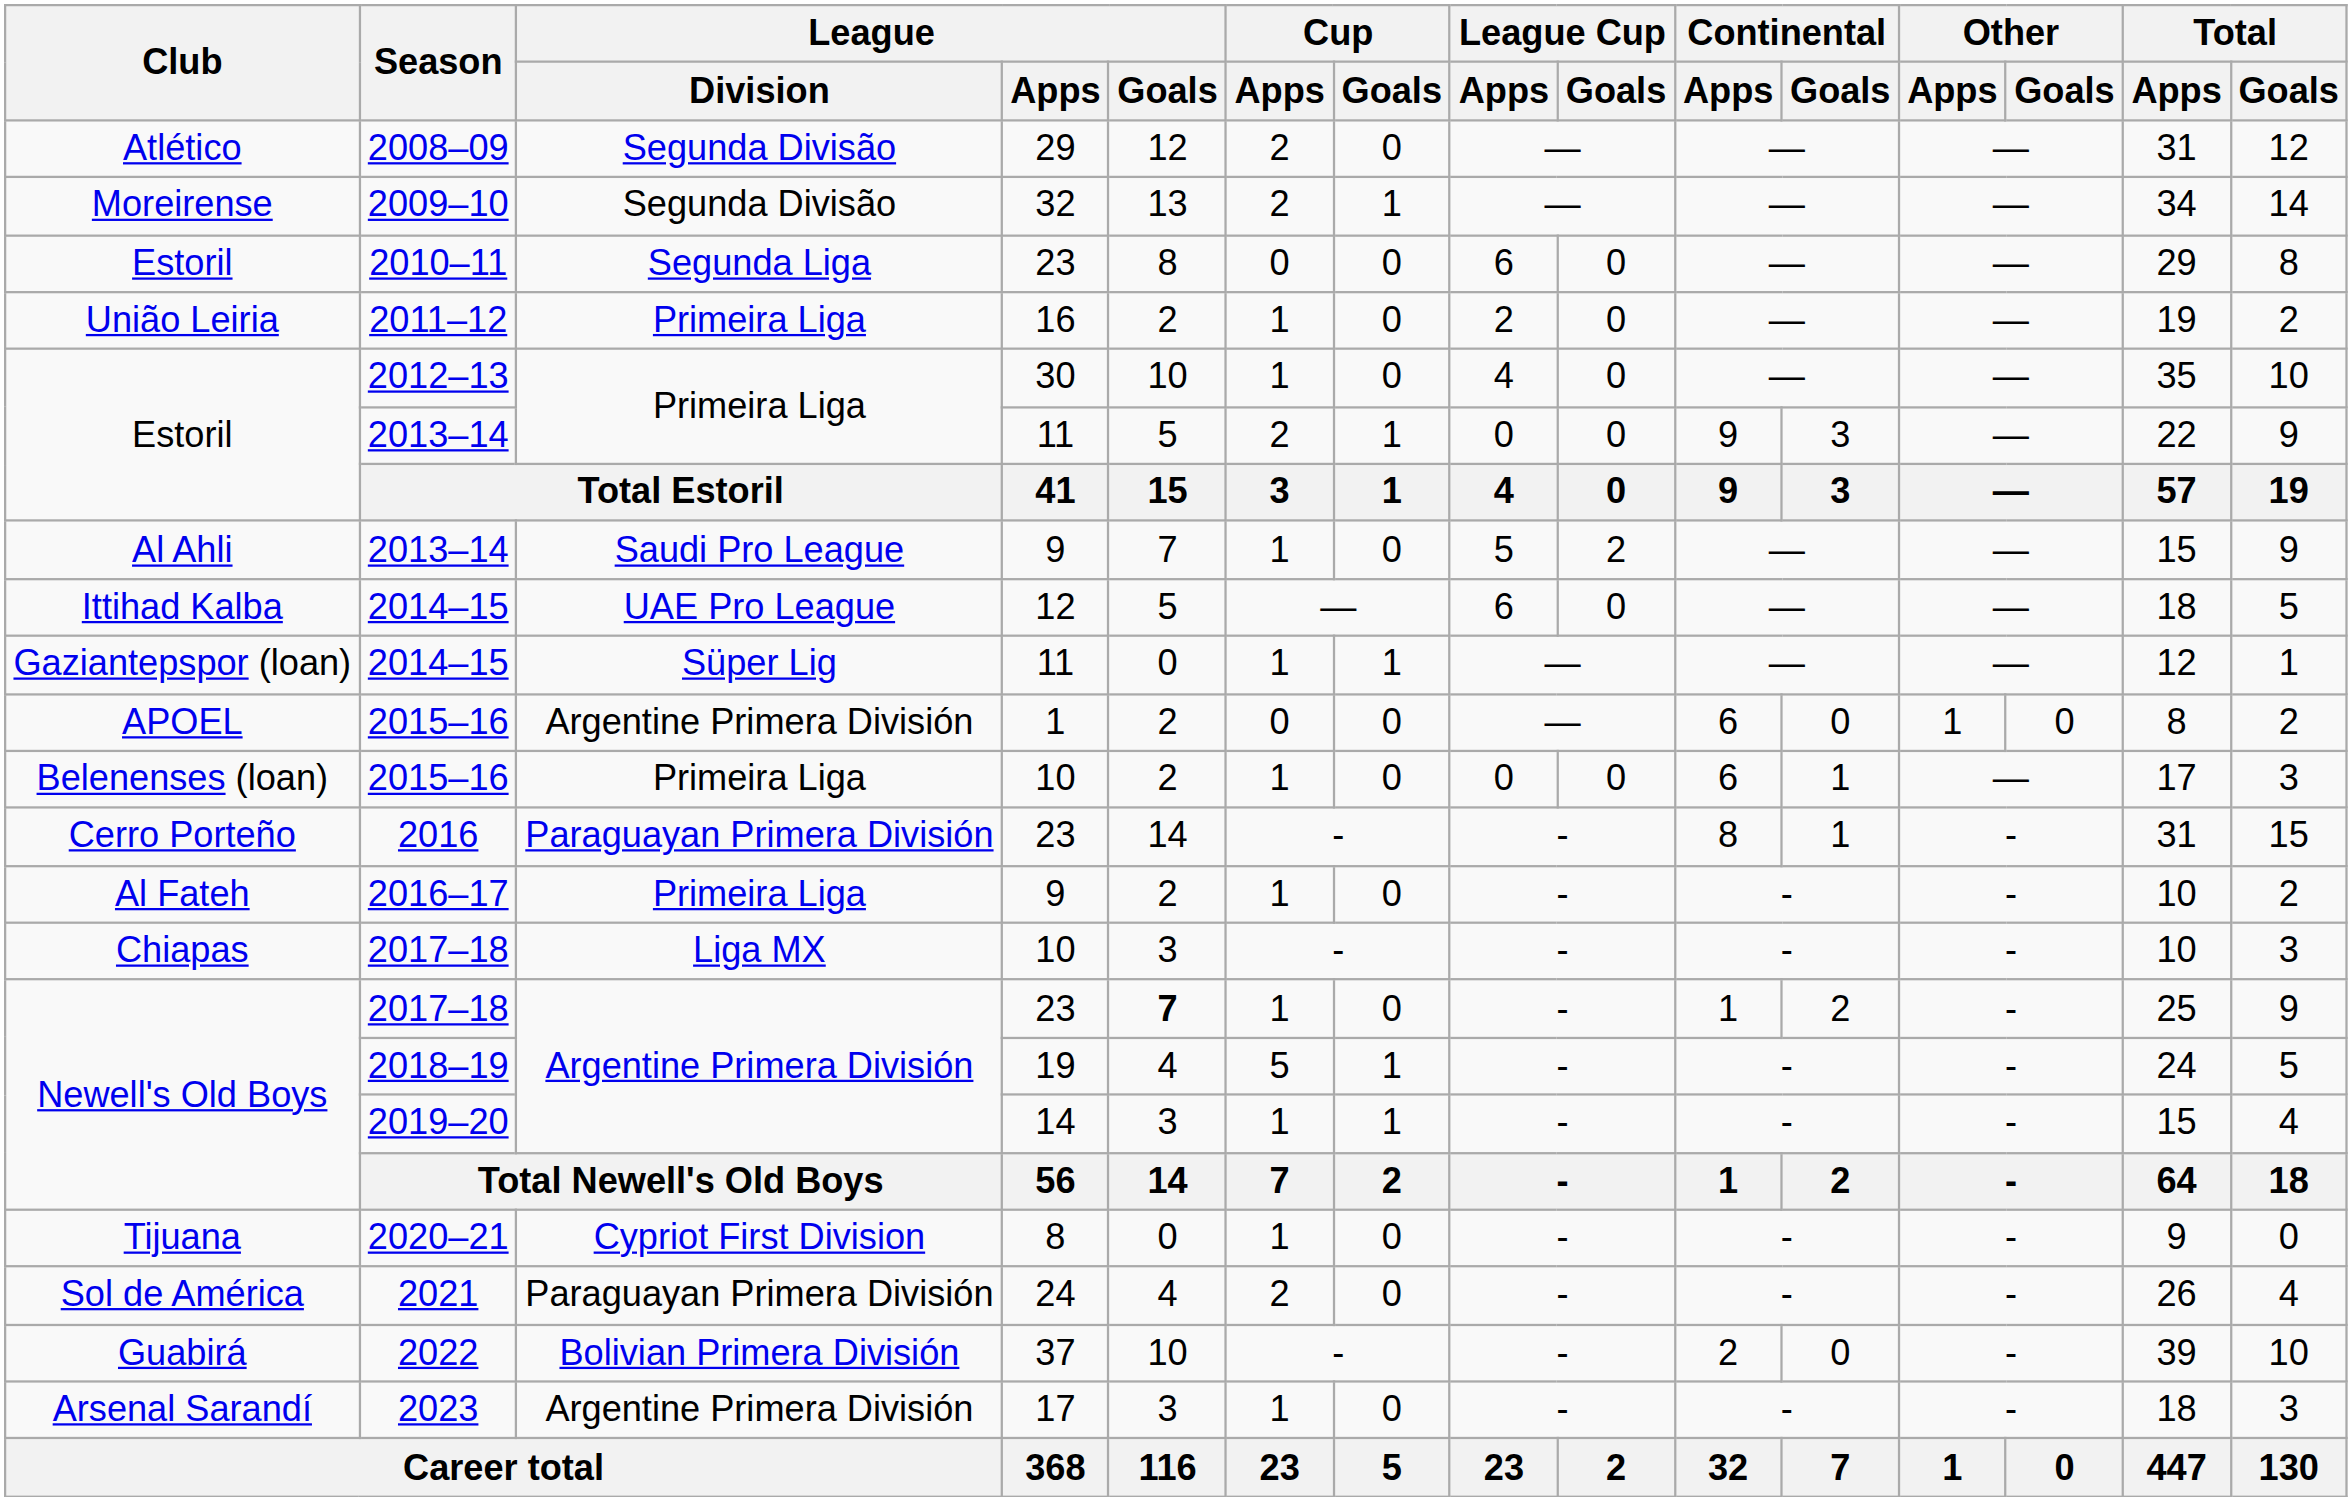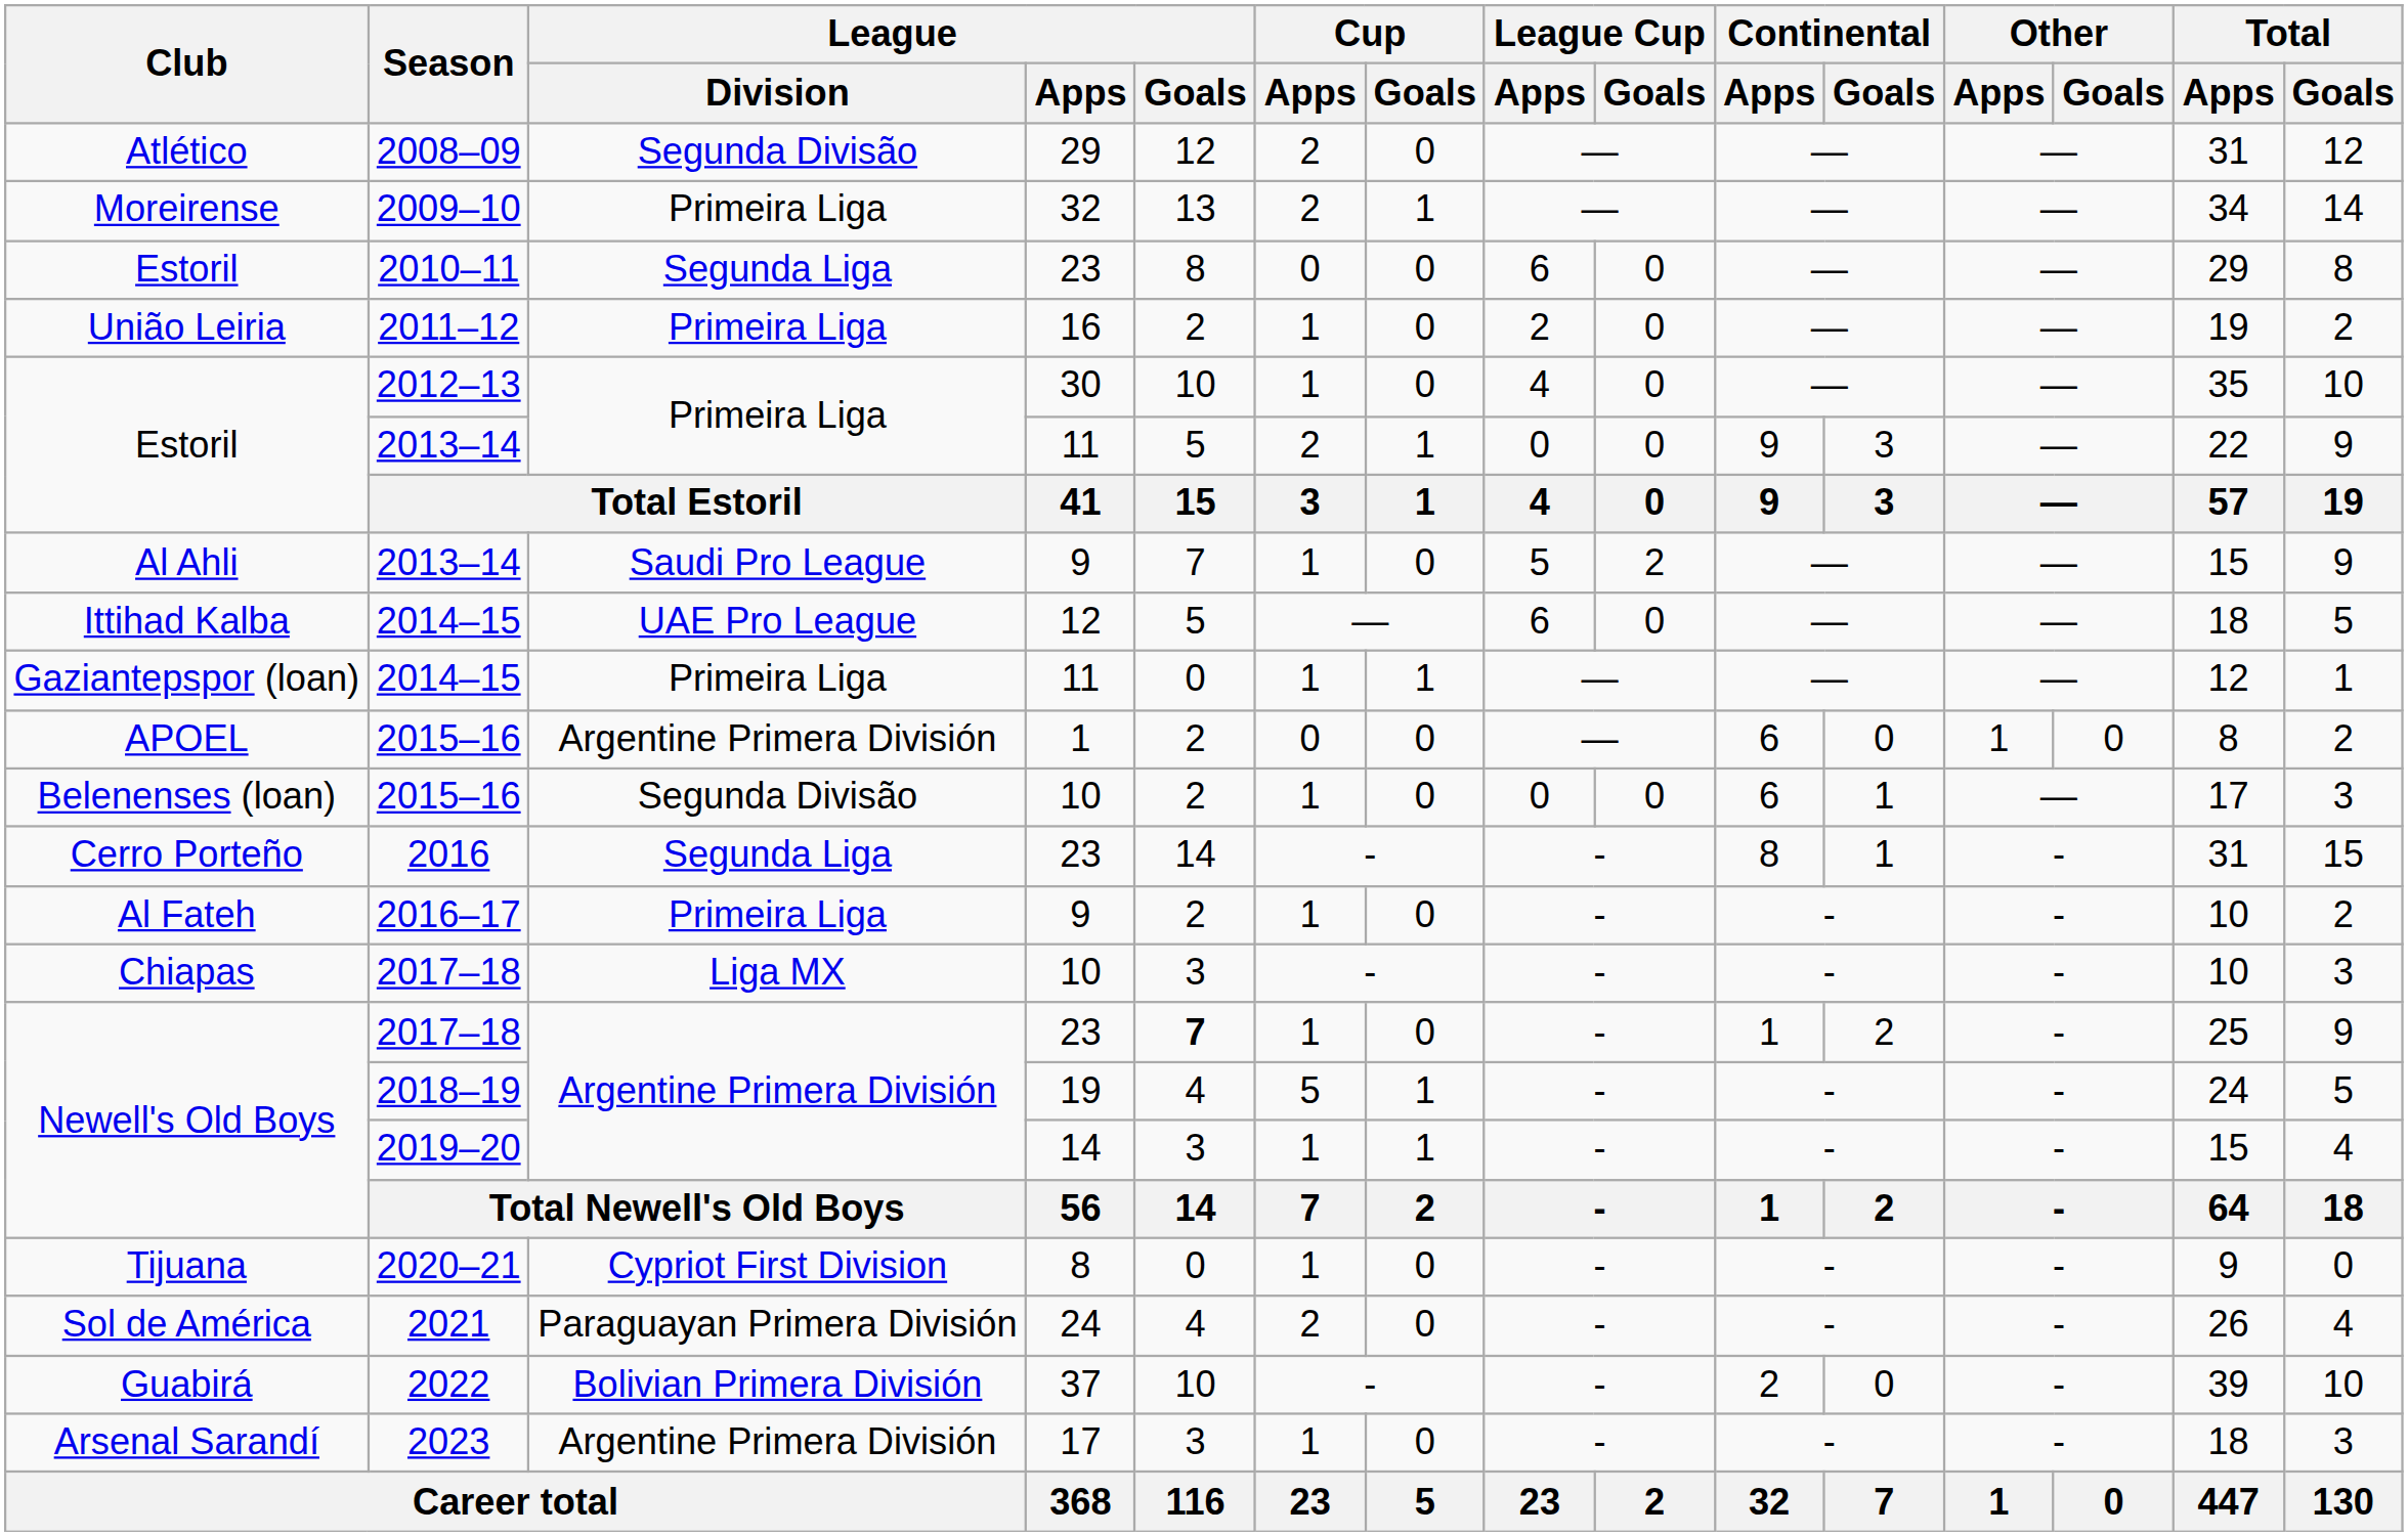Moreirense | League / Division: Segunda Divisão -> Primeira Liga
Gaziantepspor (loan) | League / Division: Süper Lig -> Primeira Liga
Belenenses (loan) | League / Division: Primeira Liga -> Segunda Divisão
Cerro Porteño | League / Division: Paraguayan Primera División -> Segunda Liga
